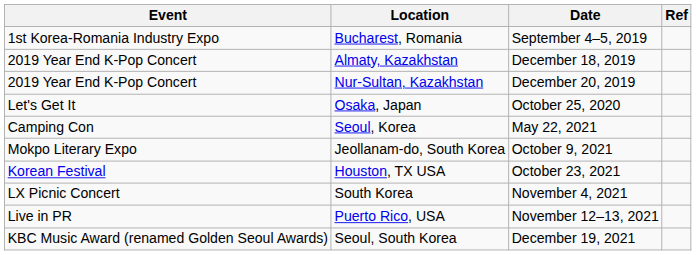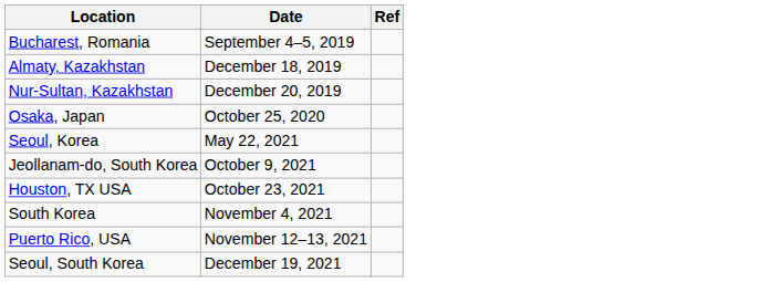- column: Event | 1st Korea-Romania Industry Expo | 2019 Year End K-Pop Concert | 2019 Year End K-Pop Concert | Let's Get It | Camping Con | Mokpo Literary Expo | Korean Festival | LX Picnic Concert | Live in PR | KBC Music Award (renamed Golden Seoul Awards)
